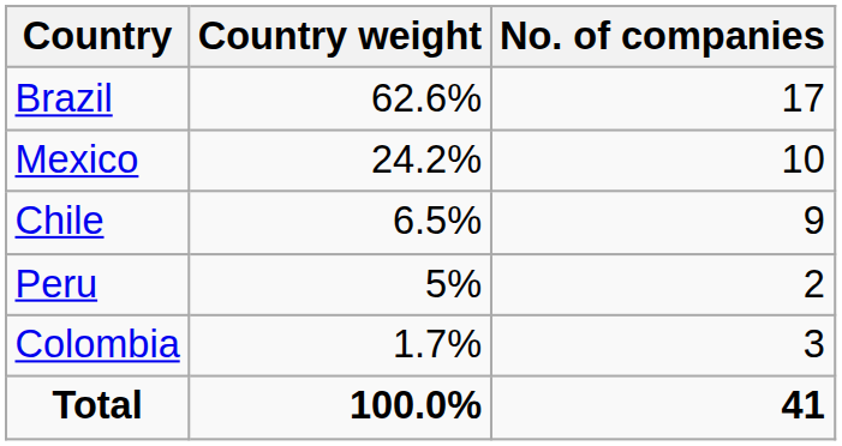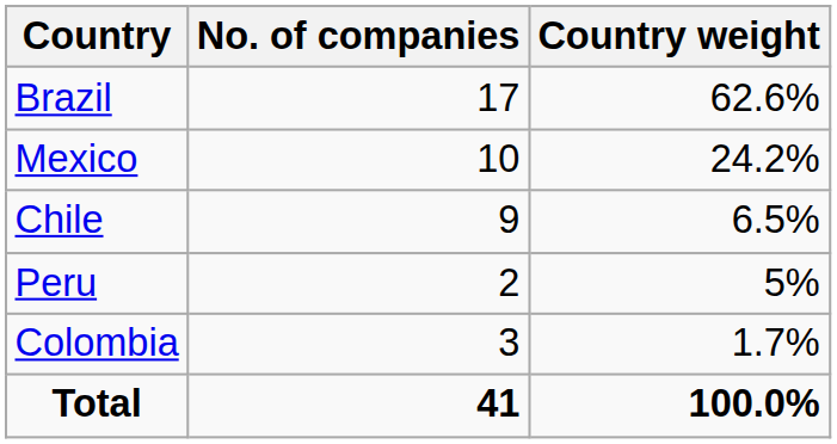columns swapped: No. of companies <-> Country weight
